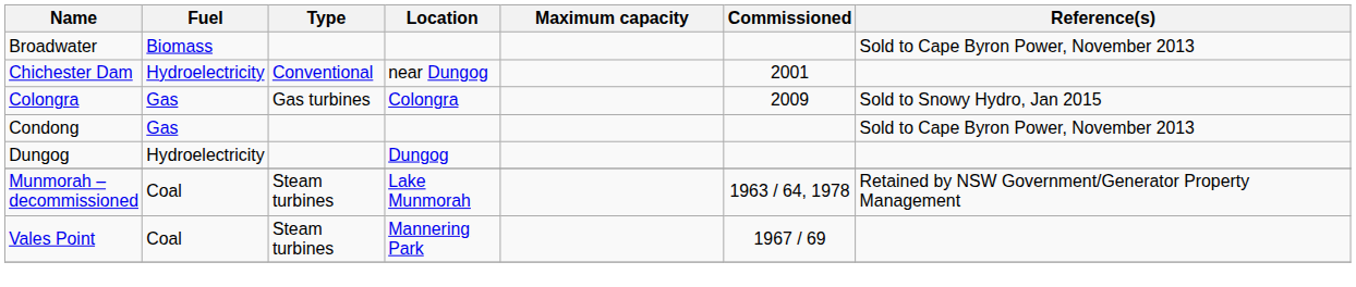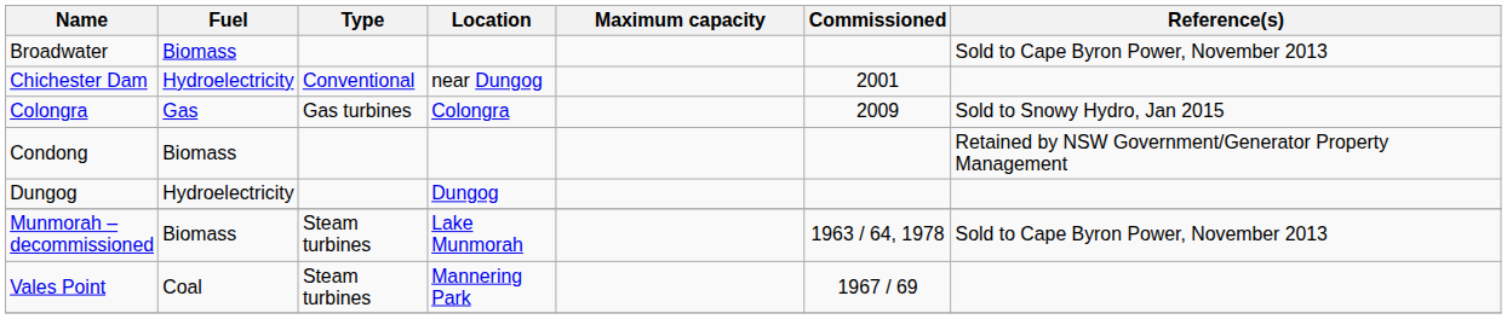Condong | Fuel: Gas -> Biomass
Condong | Reference(s): Sold to Cape Byron Power, November 2013 -> Retained by NSW Government/Generator Property Management
Munmorah – decommissioned | Fuel: Coal -> Biomass
Munmorah – decommissioned | Reference(s): Retained by NSW Government/Generator Property Management -> Sold to Cape Byron Power, November 2013
